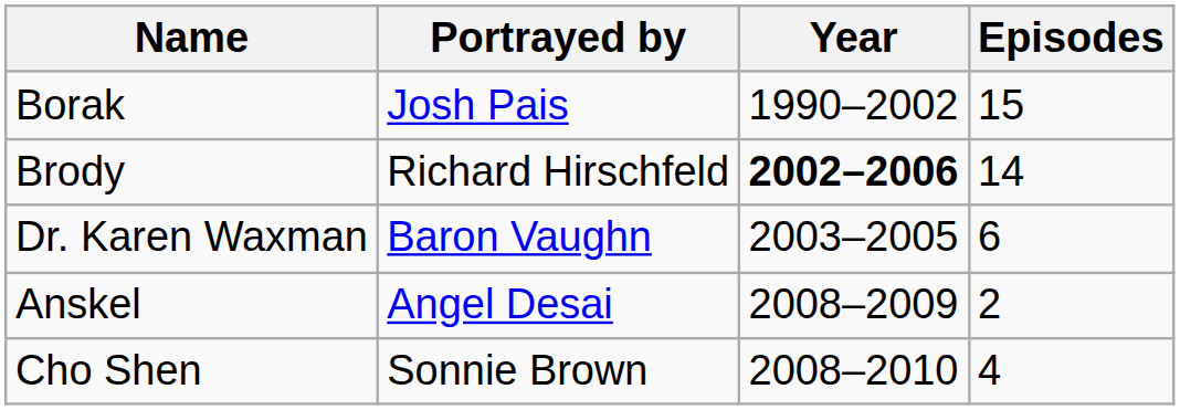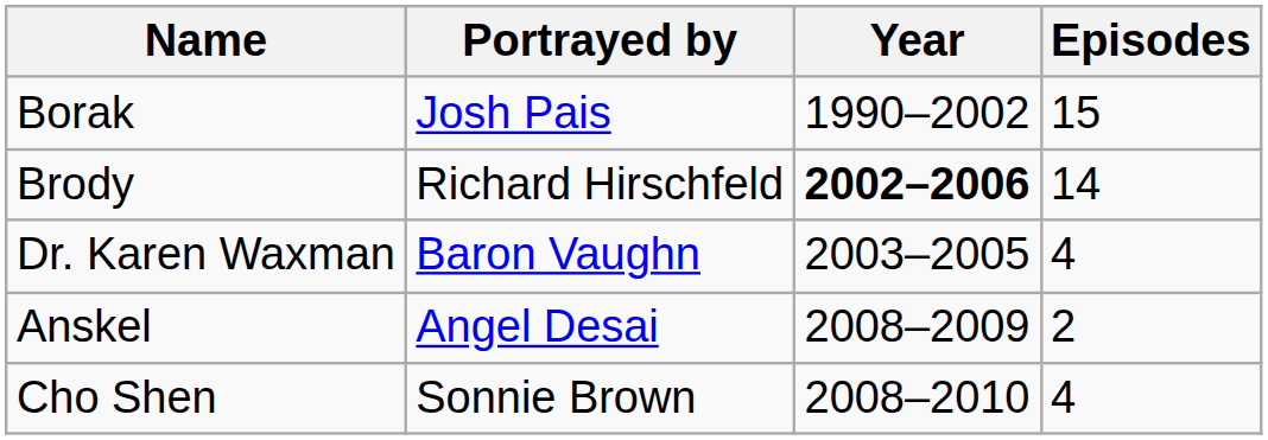Dr. Karen Waxman | Episodes: 6 -> 4
